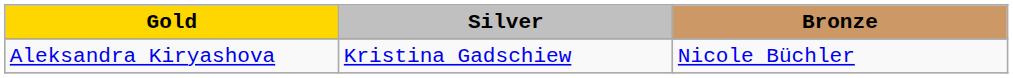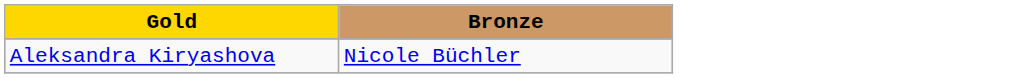- column: Silver | Kristina Gadschiew
